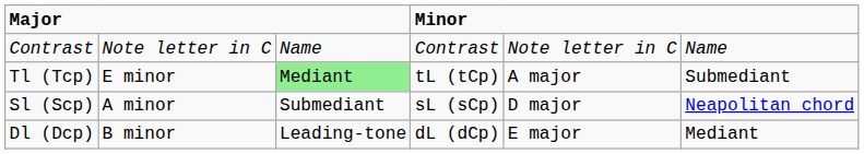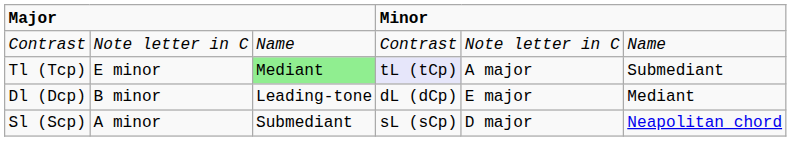Tl (Tcp) | column 4: no background -> lavender background
rows swapped: Sl (Scp) <-> Dl (Dcp)
